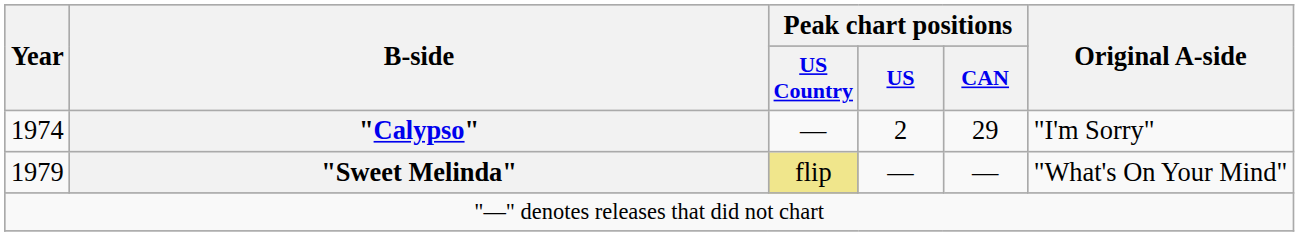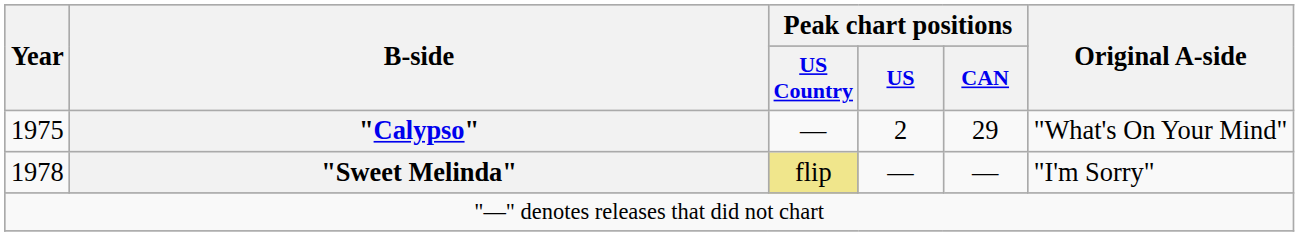"Calypso" | Year: 1974 -> 1975
"Calypso" | Original A-side: "I'm Sorry" -> "What's On Your Mind"
"Sweet Melinda" | Year: 1979 -> 1978
"Sweet Melinda" | Original A-side: "What's On Your Mind" -> "I'm Sorry"
